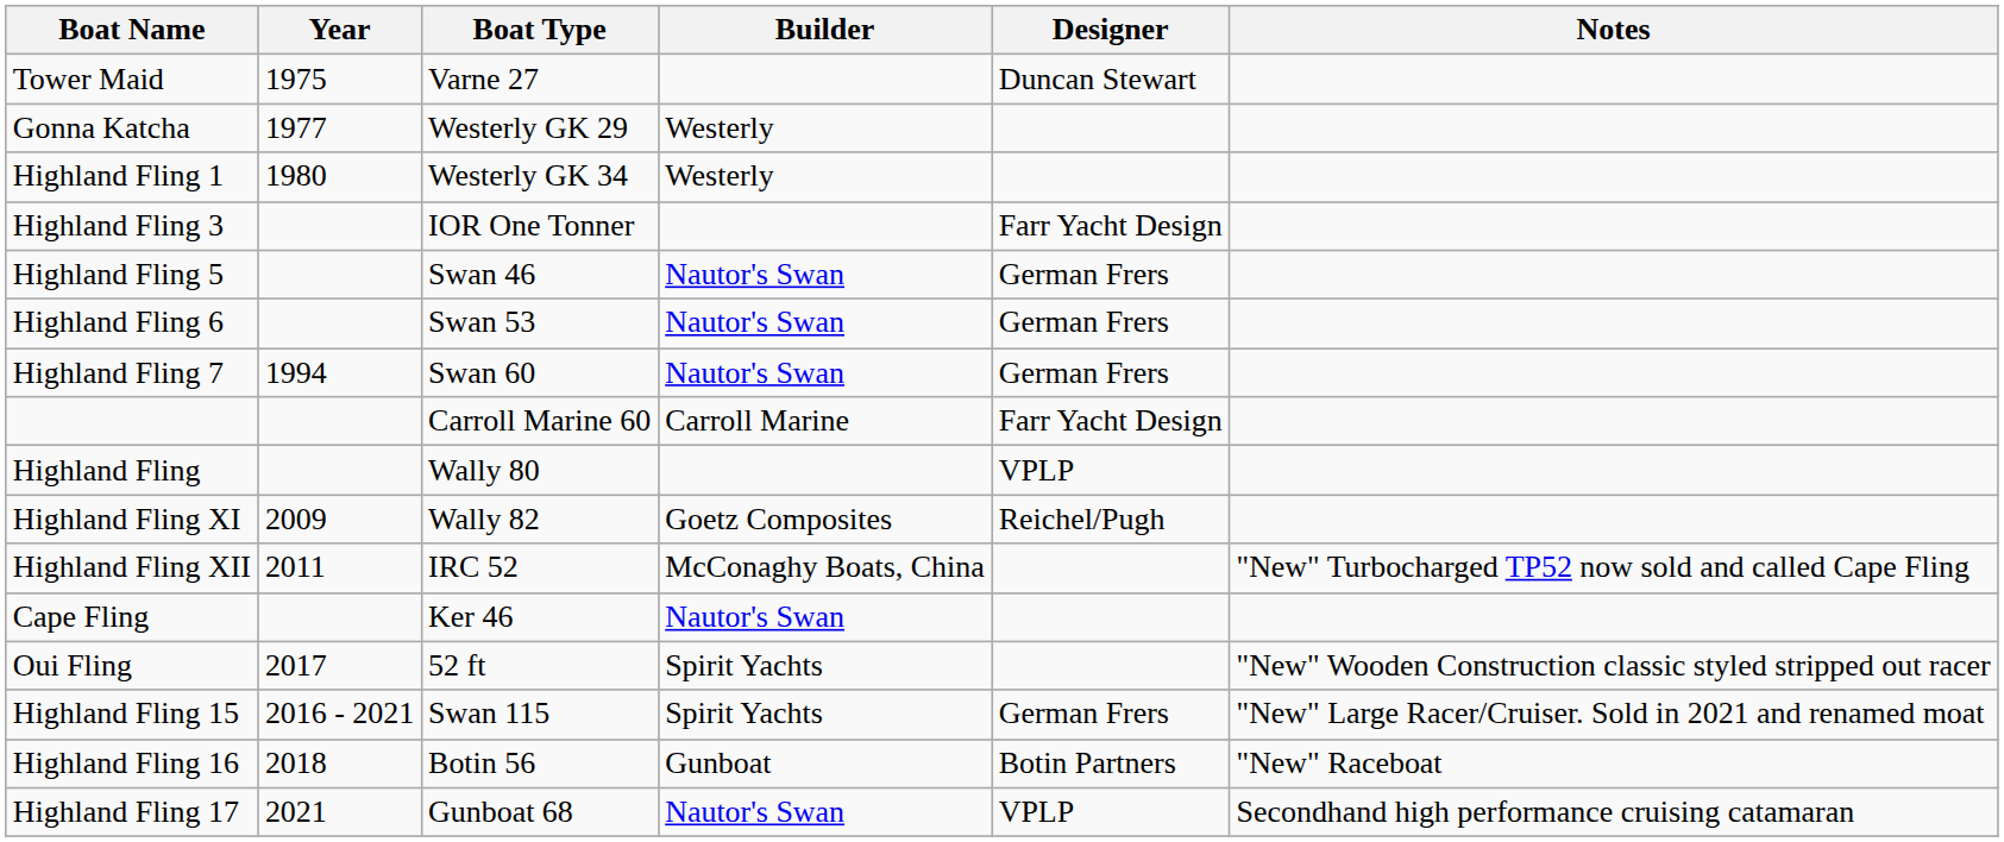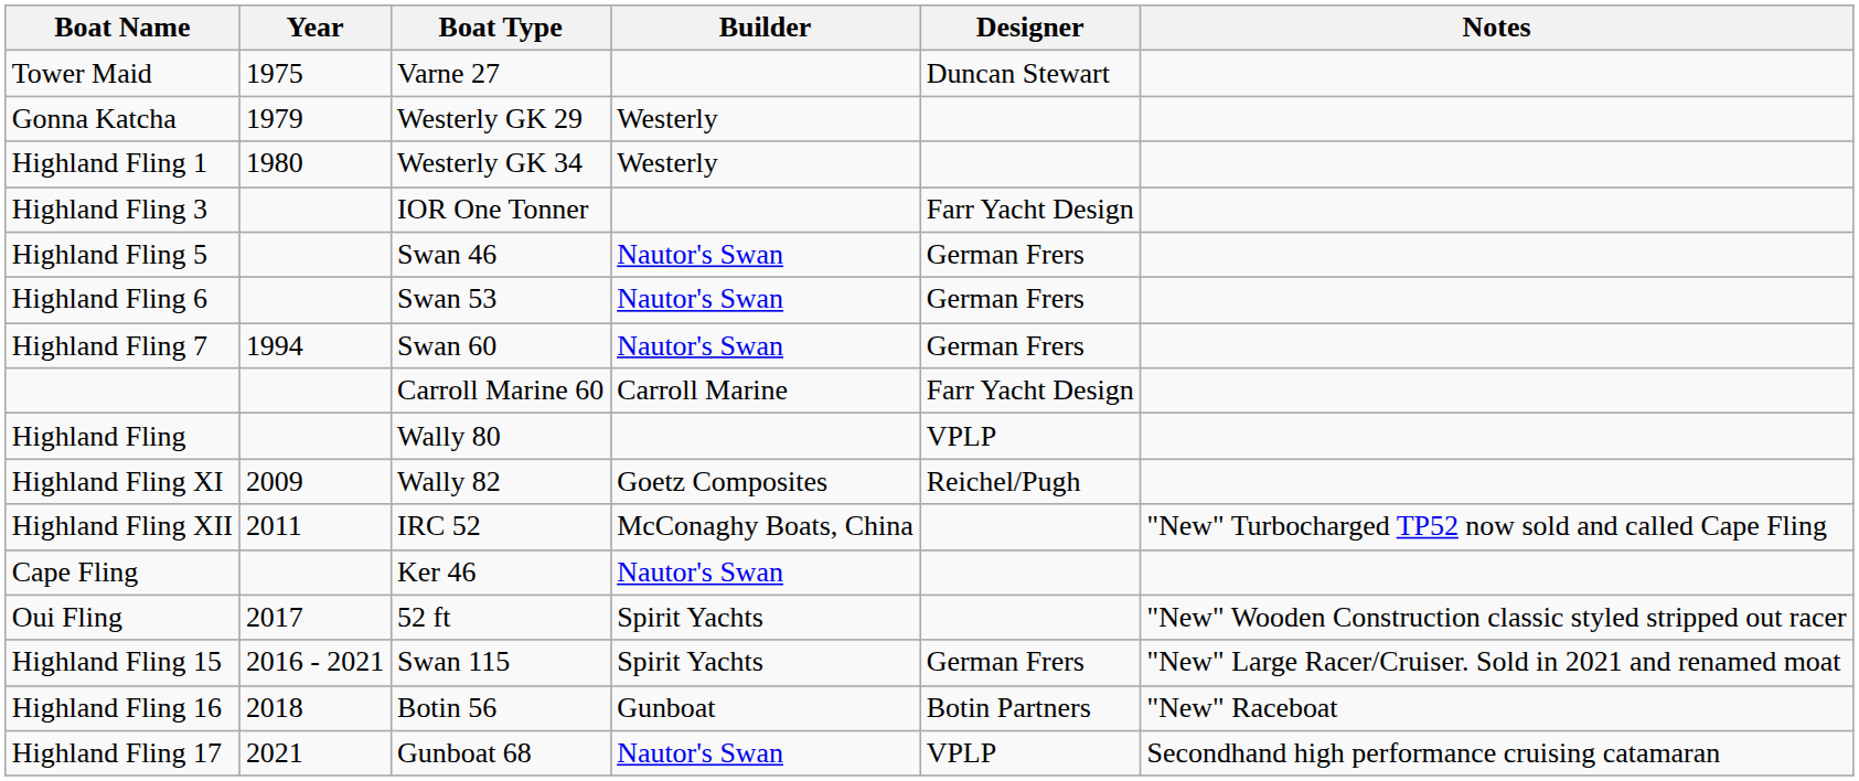Gonna Katcha | Year: 1977 -> 1979
